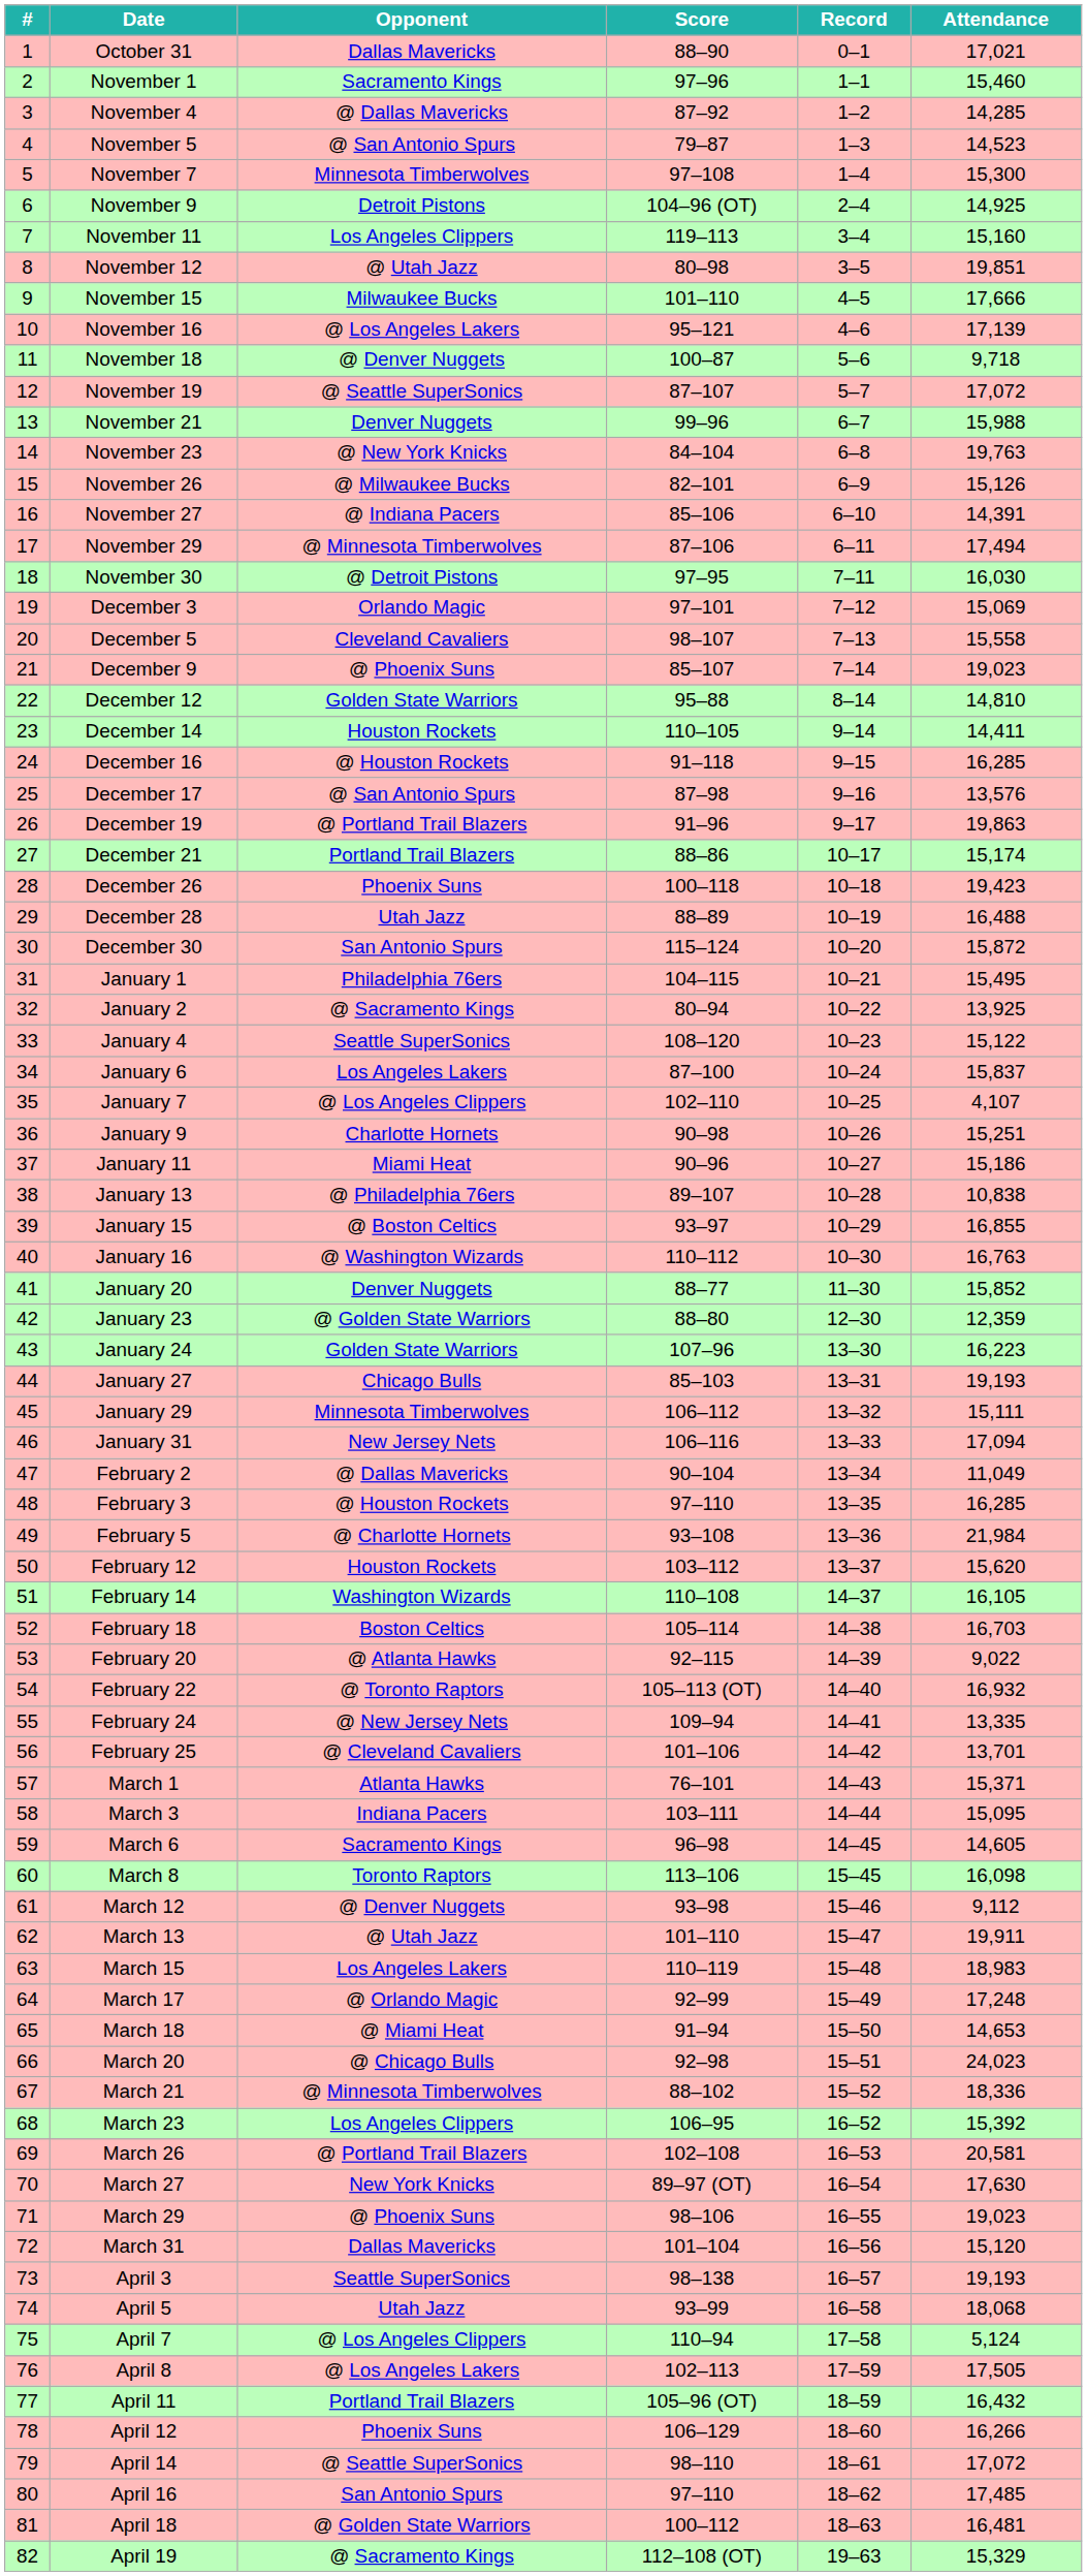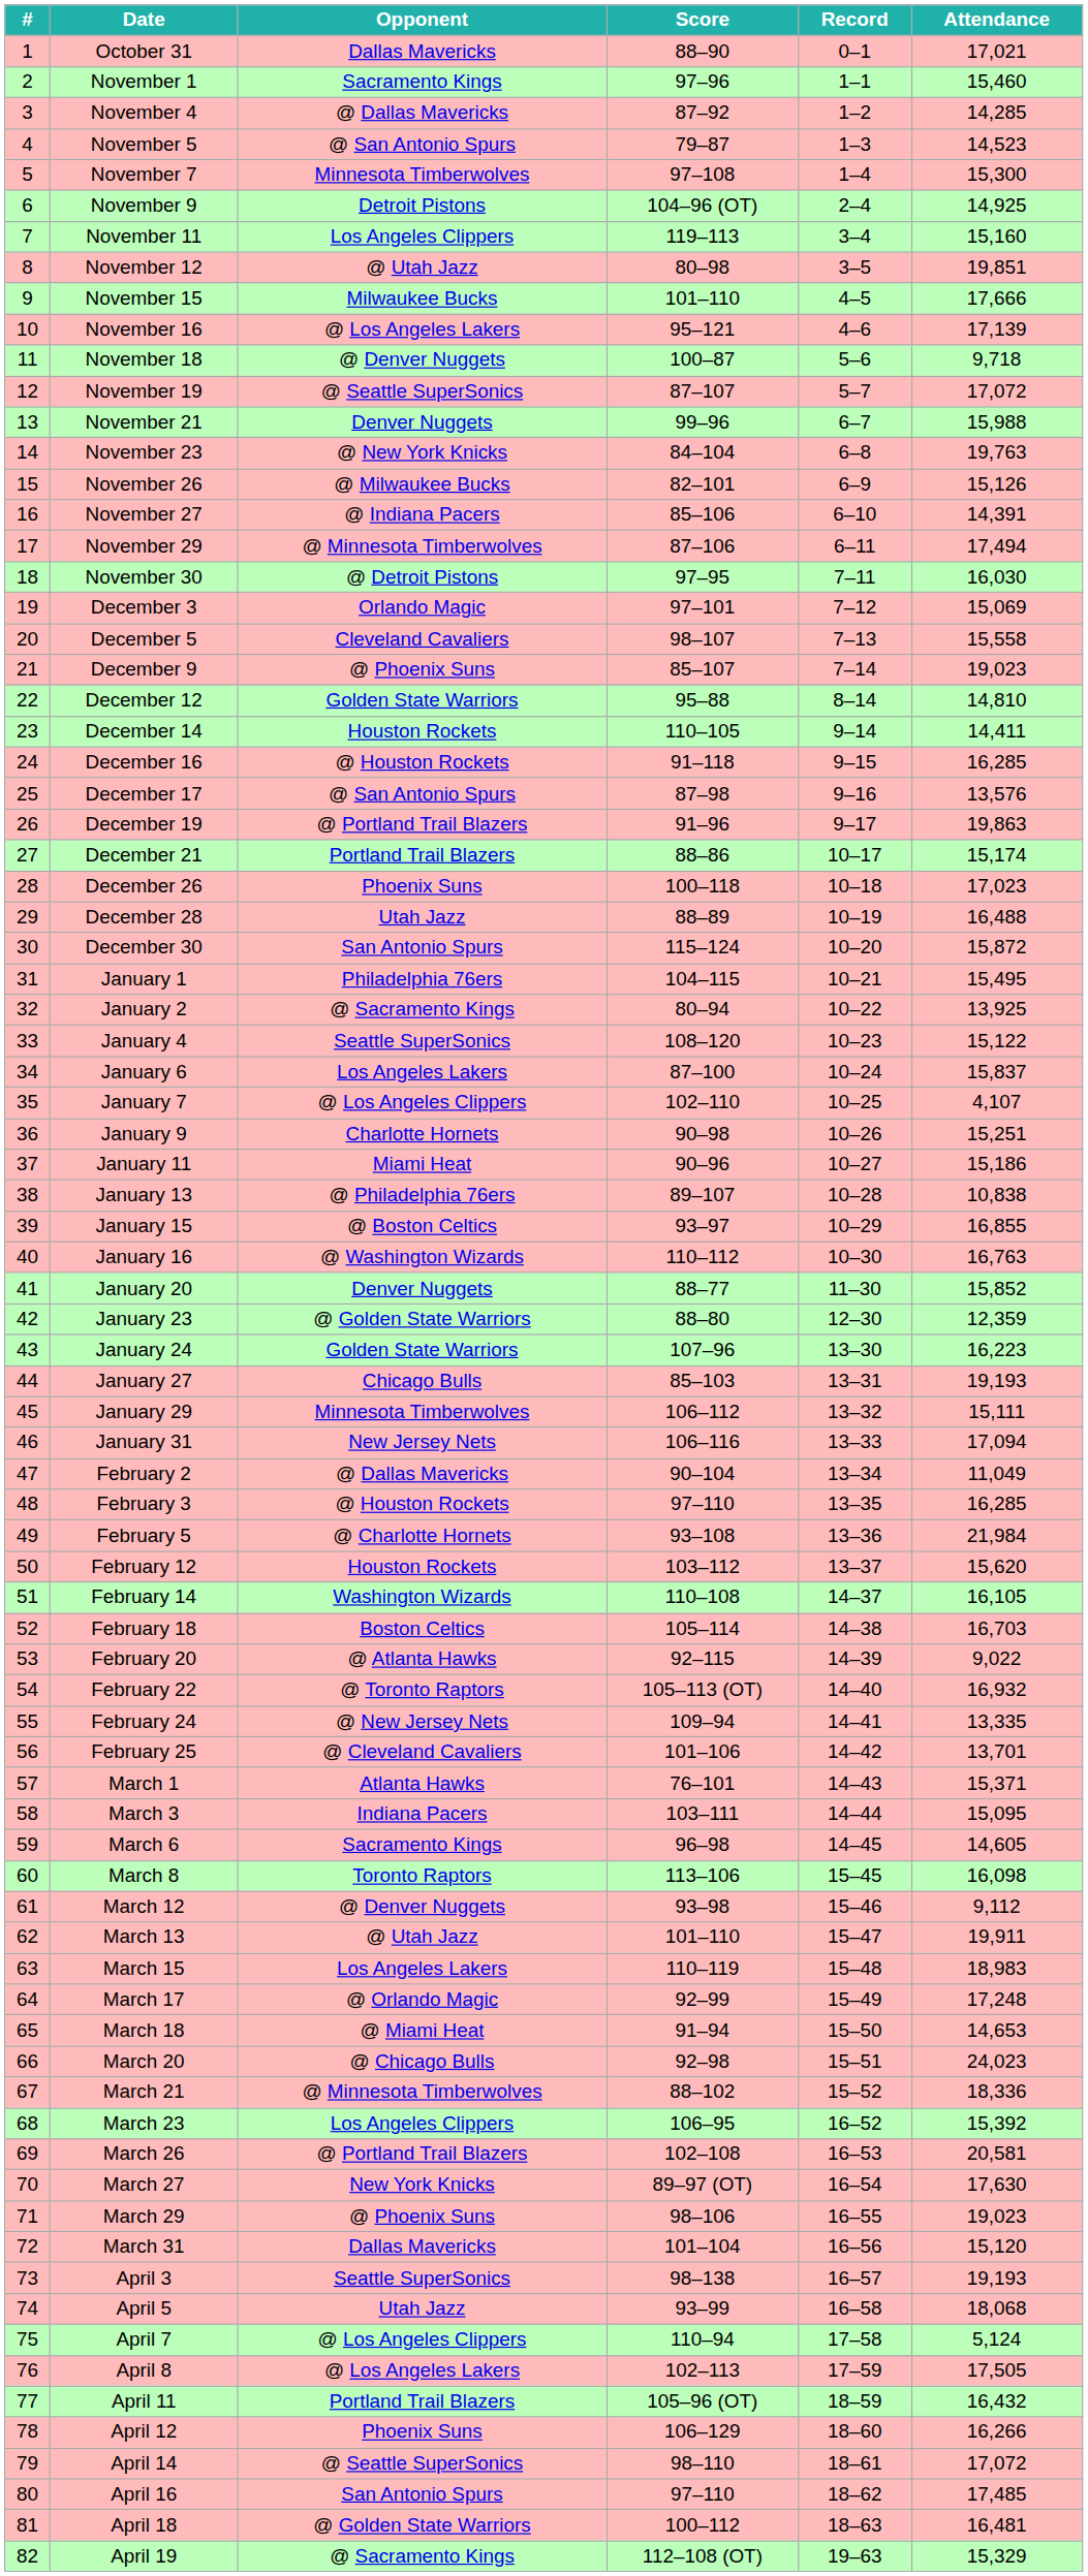December 26 | Attendance: 19,423 -> 17,023
